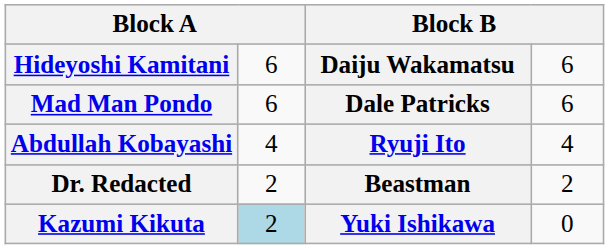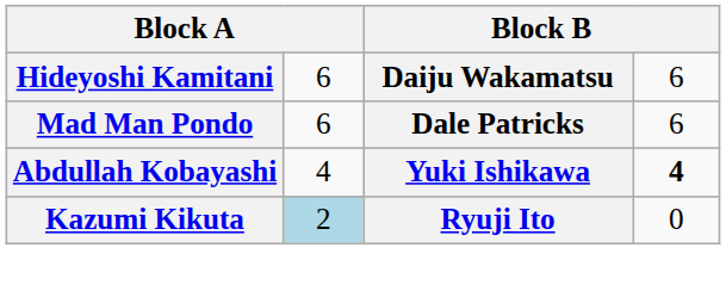Abdullah Kobayashi | column 3: Ryuji Ito -> Yuki Ishikawa
Abdullah Kobayashi | column 4: normal -> bold
- row: Dr. Redacted | 2 | Beastman | 2
Kazumi Kikuta | column 3: Yuki Ishikawa -> Ryuji Ito
